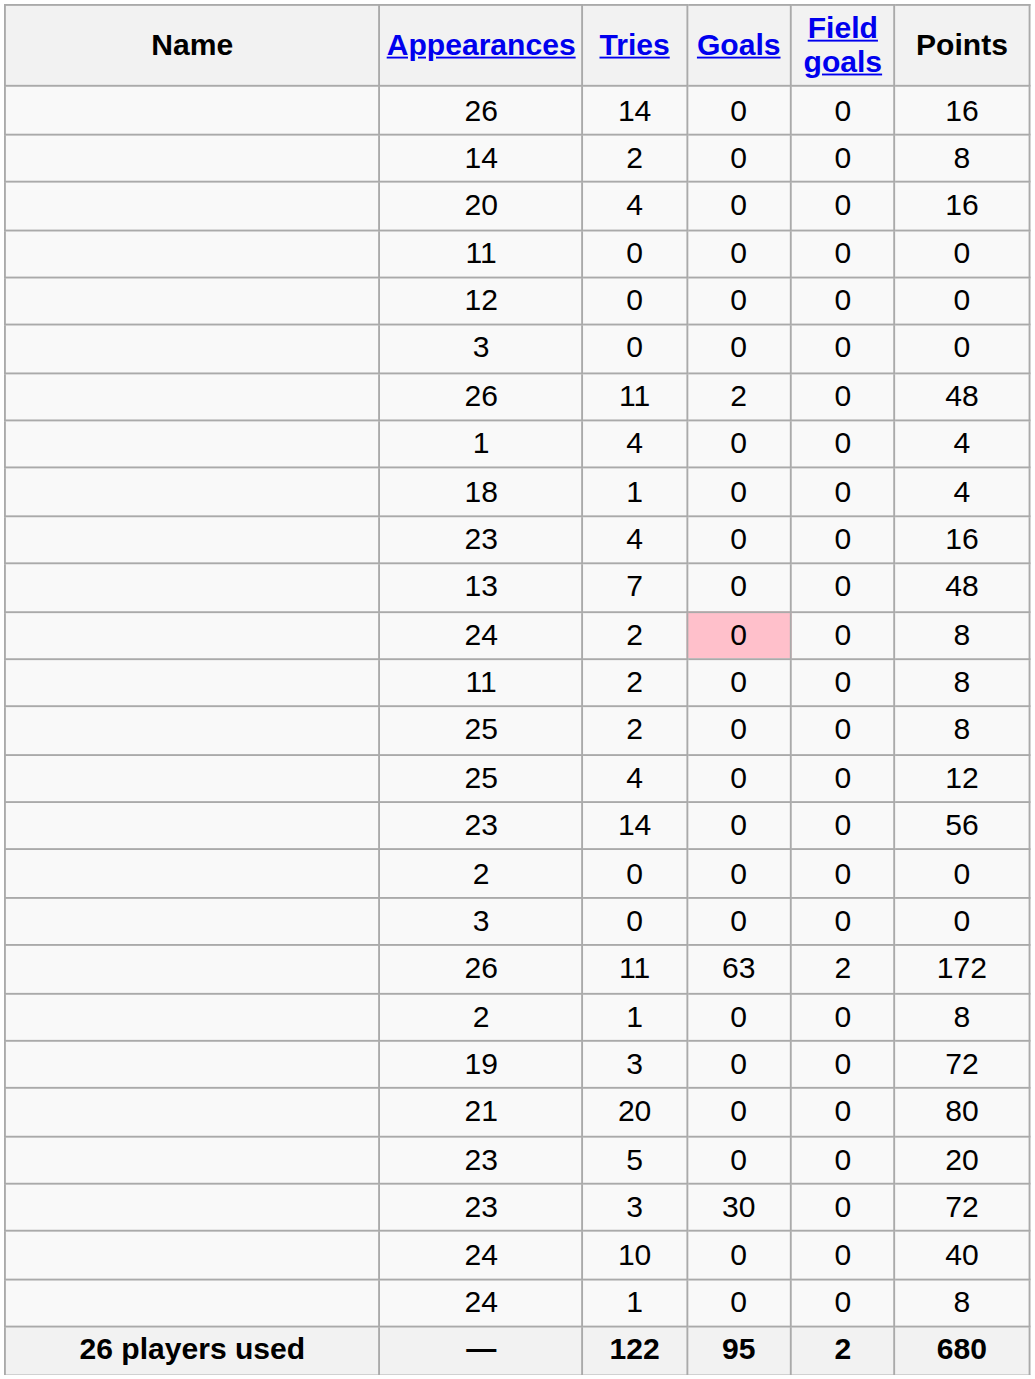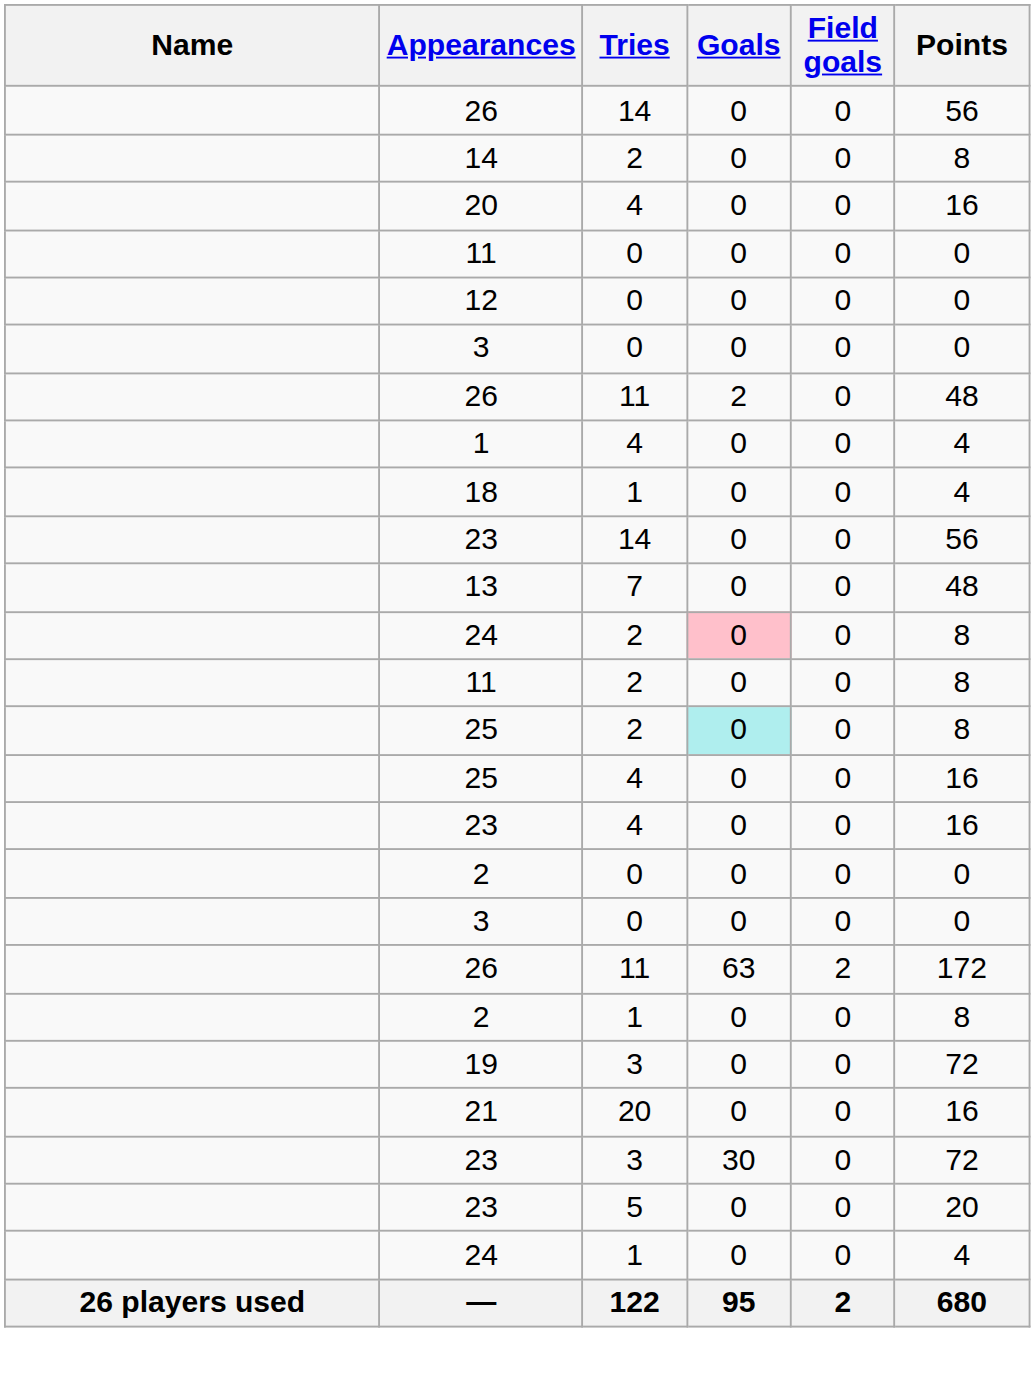26 / 14 | Points: 16 -> 56
rows swapped: 23 / 4 <-> 23 / 14
25 / 2 | Goals: no background -> paleturquoise background
25 / 4 | Points: 12 -> 16
21 | Points: 80 -> 16
rows swapped: 23 / 3 <-> 23 / 5
- row: 24 | 10 | 0 | 0 | 40
24 / 1 | Points: 8 -> 4
